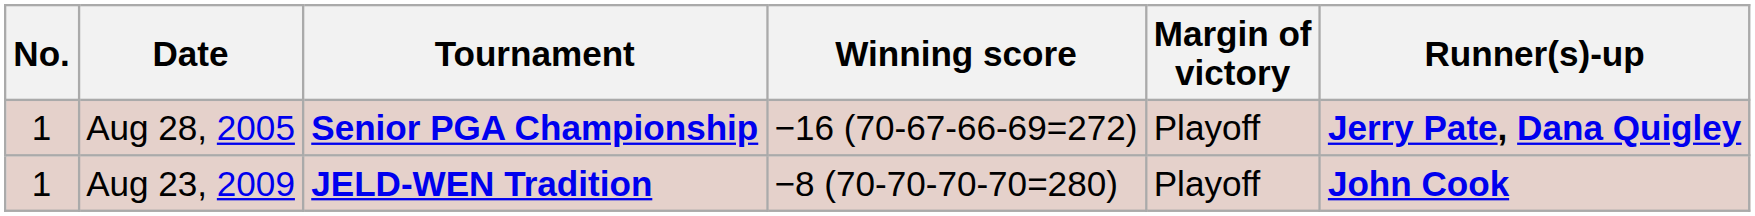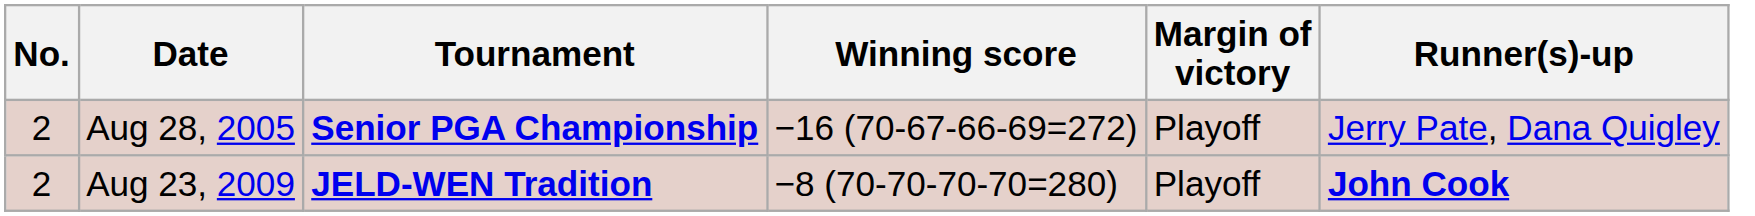Aug 28, 2005 | No.: 1 -> 2
Aug 28, 2005 | Runner(s)-up: bold -> normal
Aug 23, 2009 | No.: 1 -> 2
